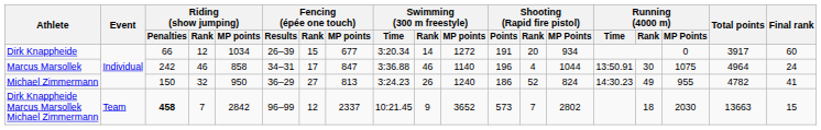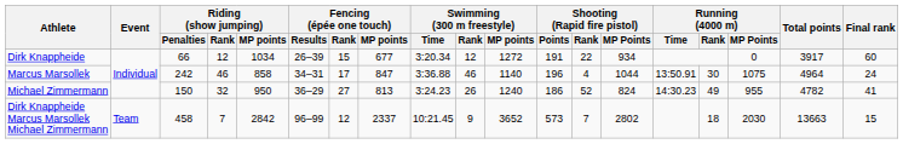Dirk Knappheide | Swimming (300 m freestyle) / Rank: 14 -> 12
Dirk Knappheide | Shooting (Rapid fire pistol) / Rank: 20 -> 22
Dirk Knappheide Marcus Marsollek Michael Zimmermann | Riding (show jumping) / Penalties: bold -> normal
